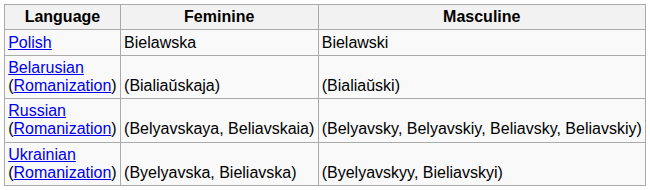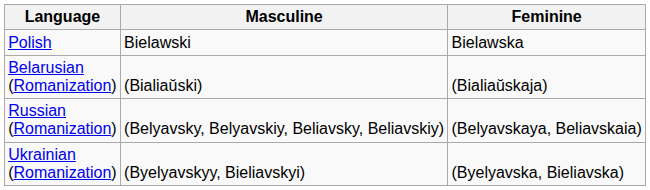columns swapped: Masculine <-> Feminine
